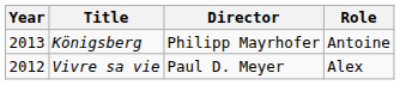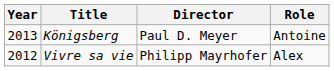Königsberg | Director: Philipp Mayrhofer -> Paul D. Meyer
Vivre sa vie | Director: Paul D. Meyer -> Philipp Mayrhofer
